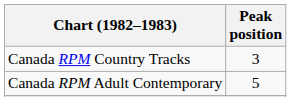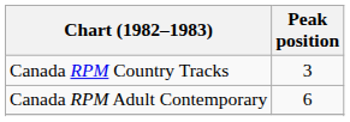Canada RPM Adult Contemporary | Peak position: 5 -> 6
